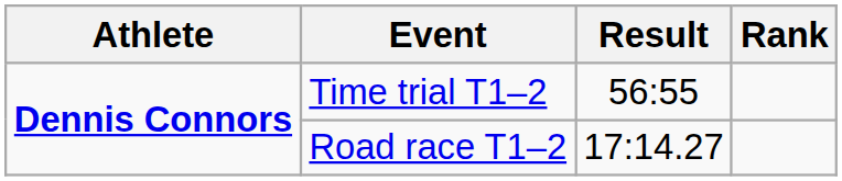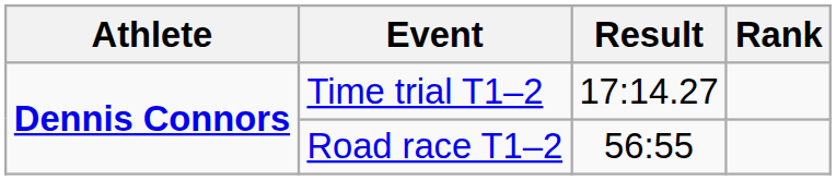Time trial T1–2 | Result: 56:55 -> 17:14.27
Road race T1–2 | Result: 17:14.27 -> 56:55
